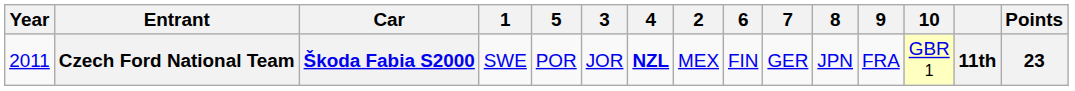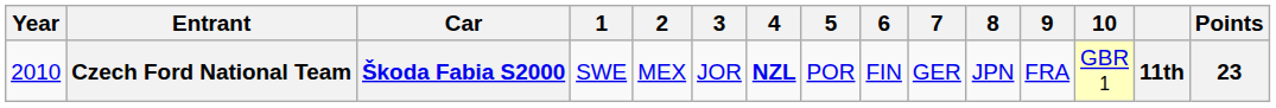columns swapped: 2 <-> 5
Czech Ford National Team | Year: 2011 -> 2010
